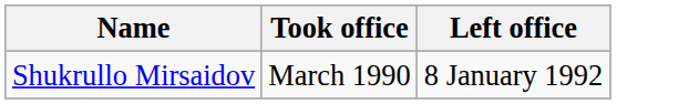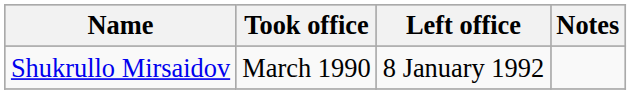+ column: Notes
